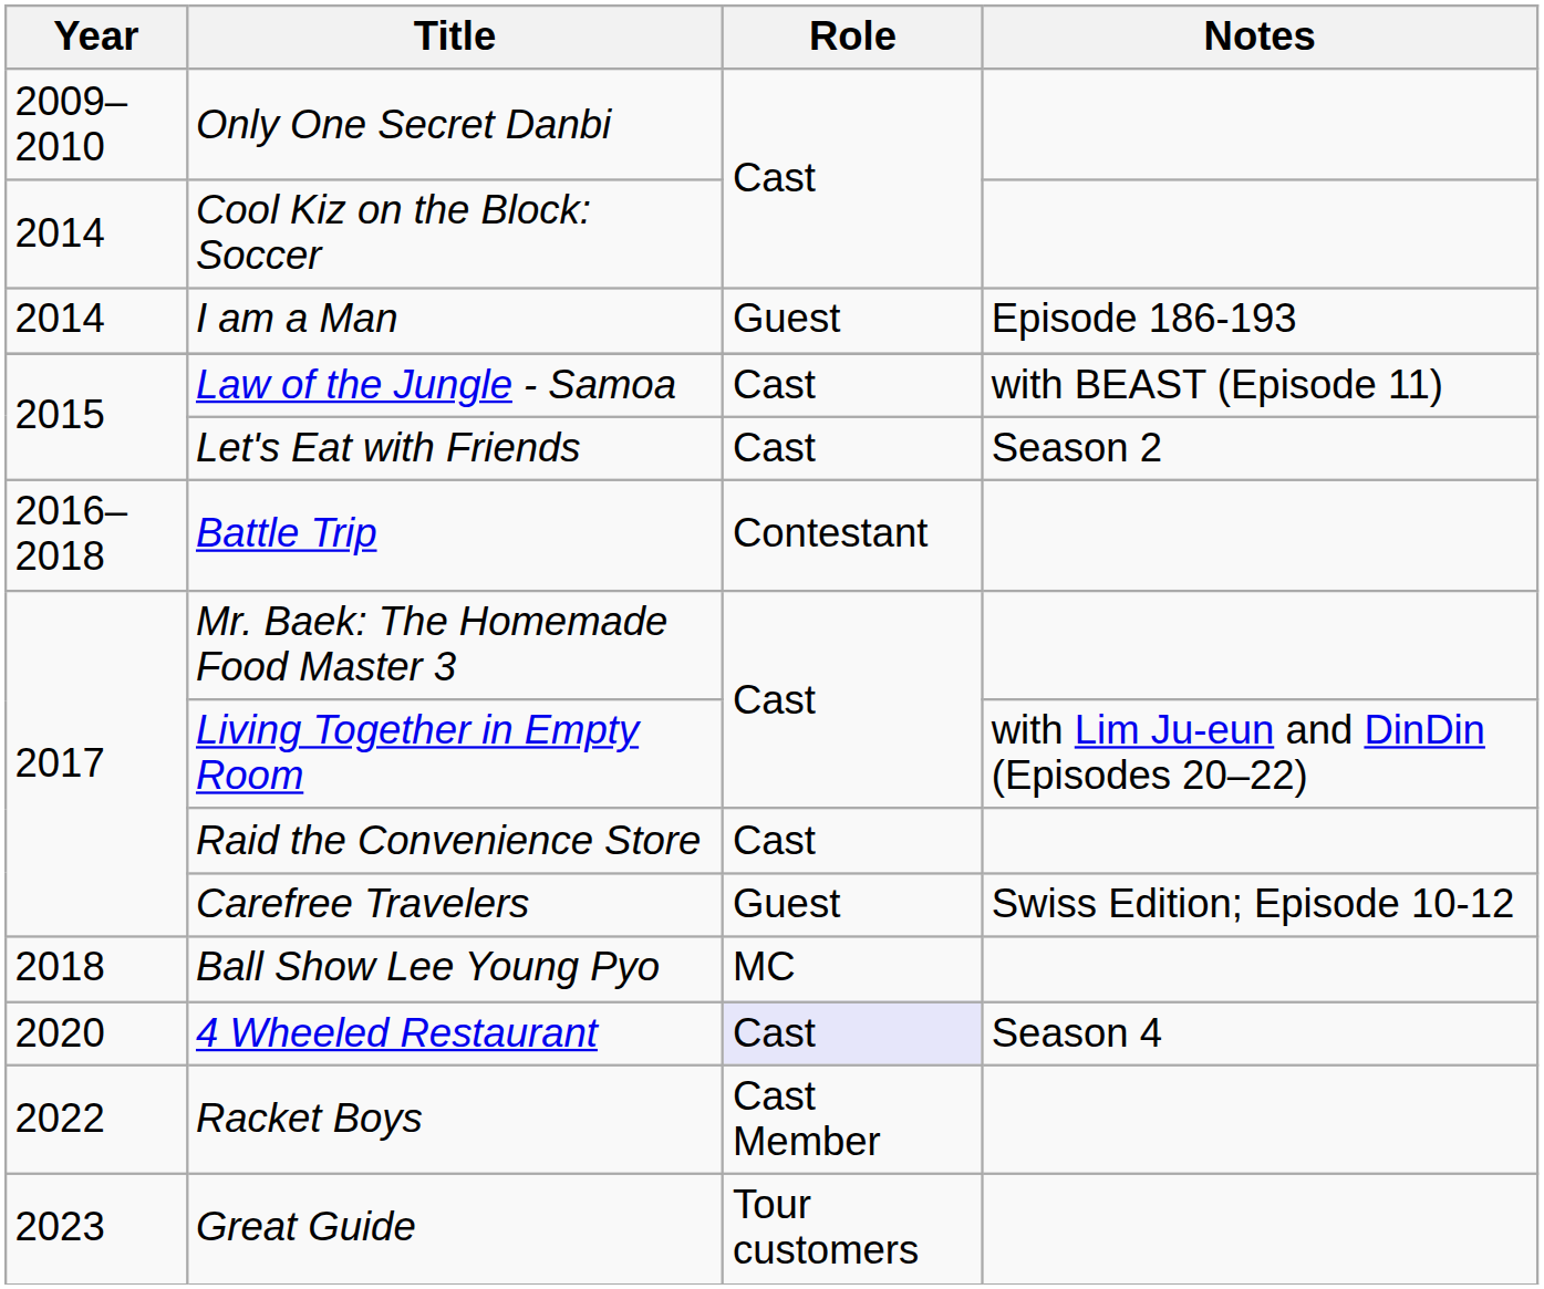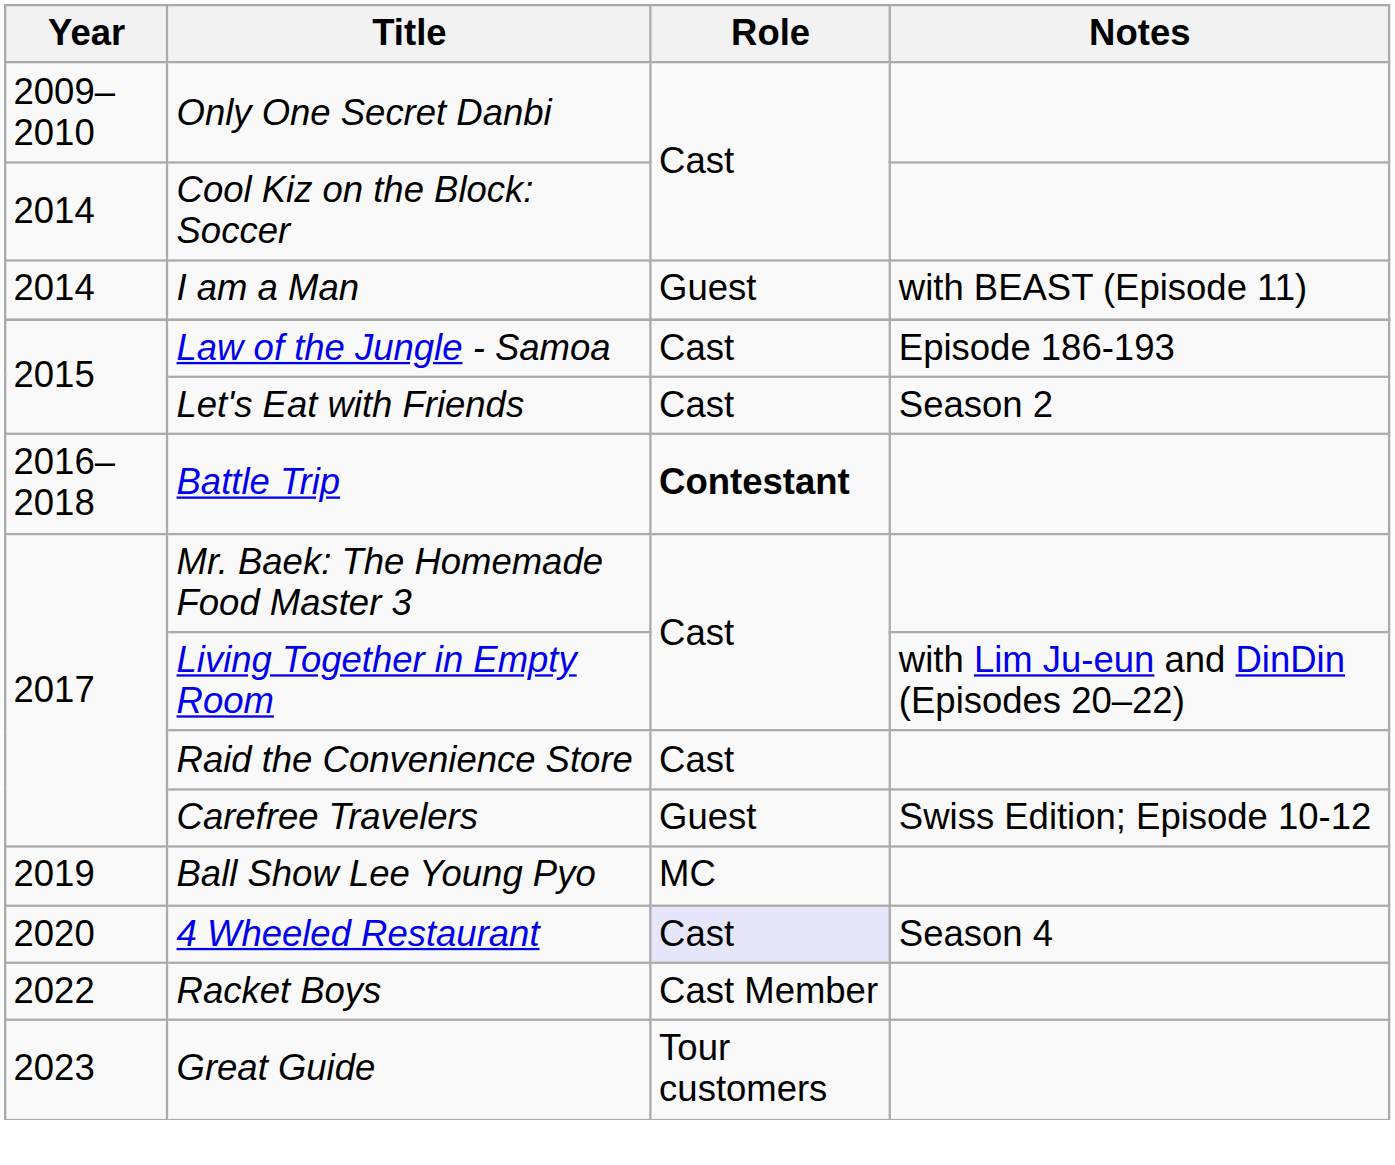I am a Man | Notes: Episode 186-193 -> with BEAST (Episode 11)
Law of the Jungle - Samoa | Notes: with BEAST (Episode 11) -> Episode 186-193
Battle Trip | Role: normal -> bold
Ball Show Lee Young Pyo | Year: 2018 -> 2019
